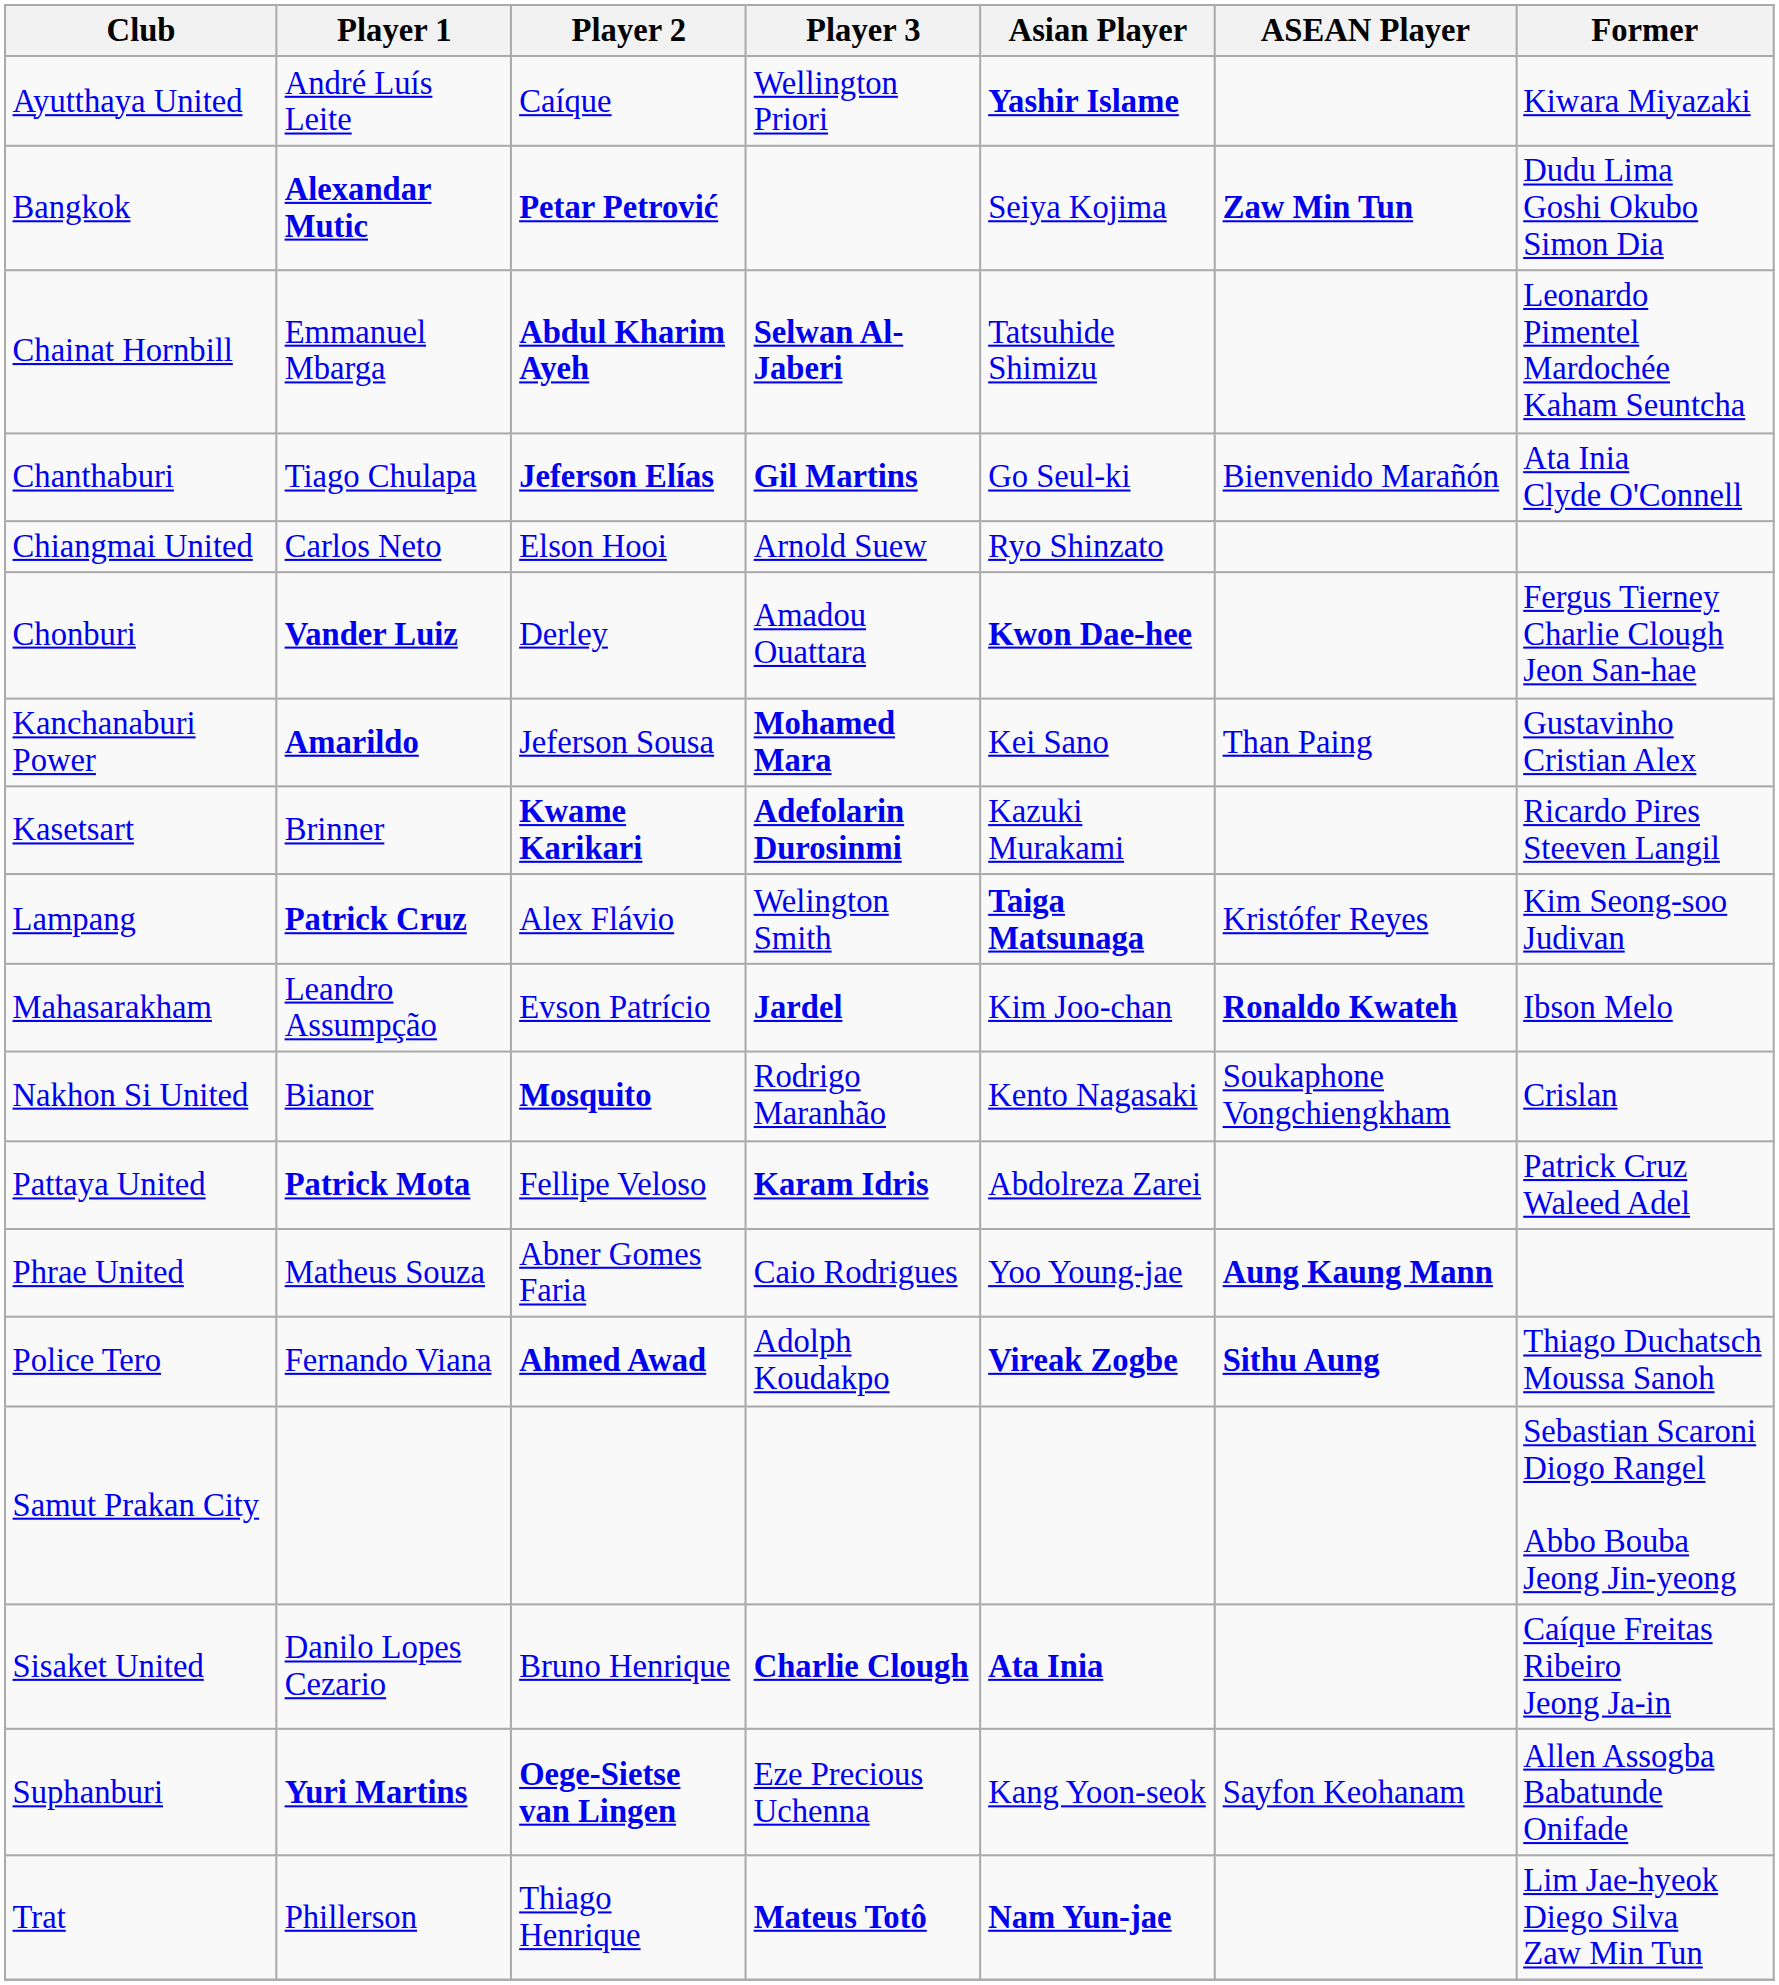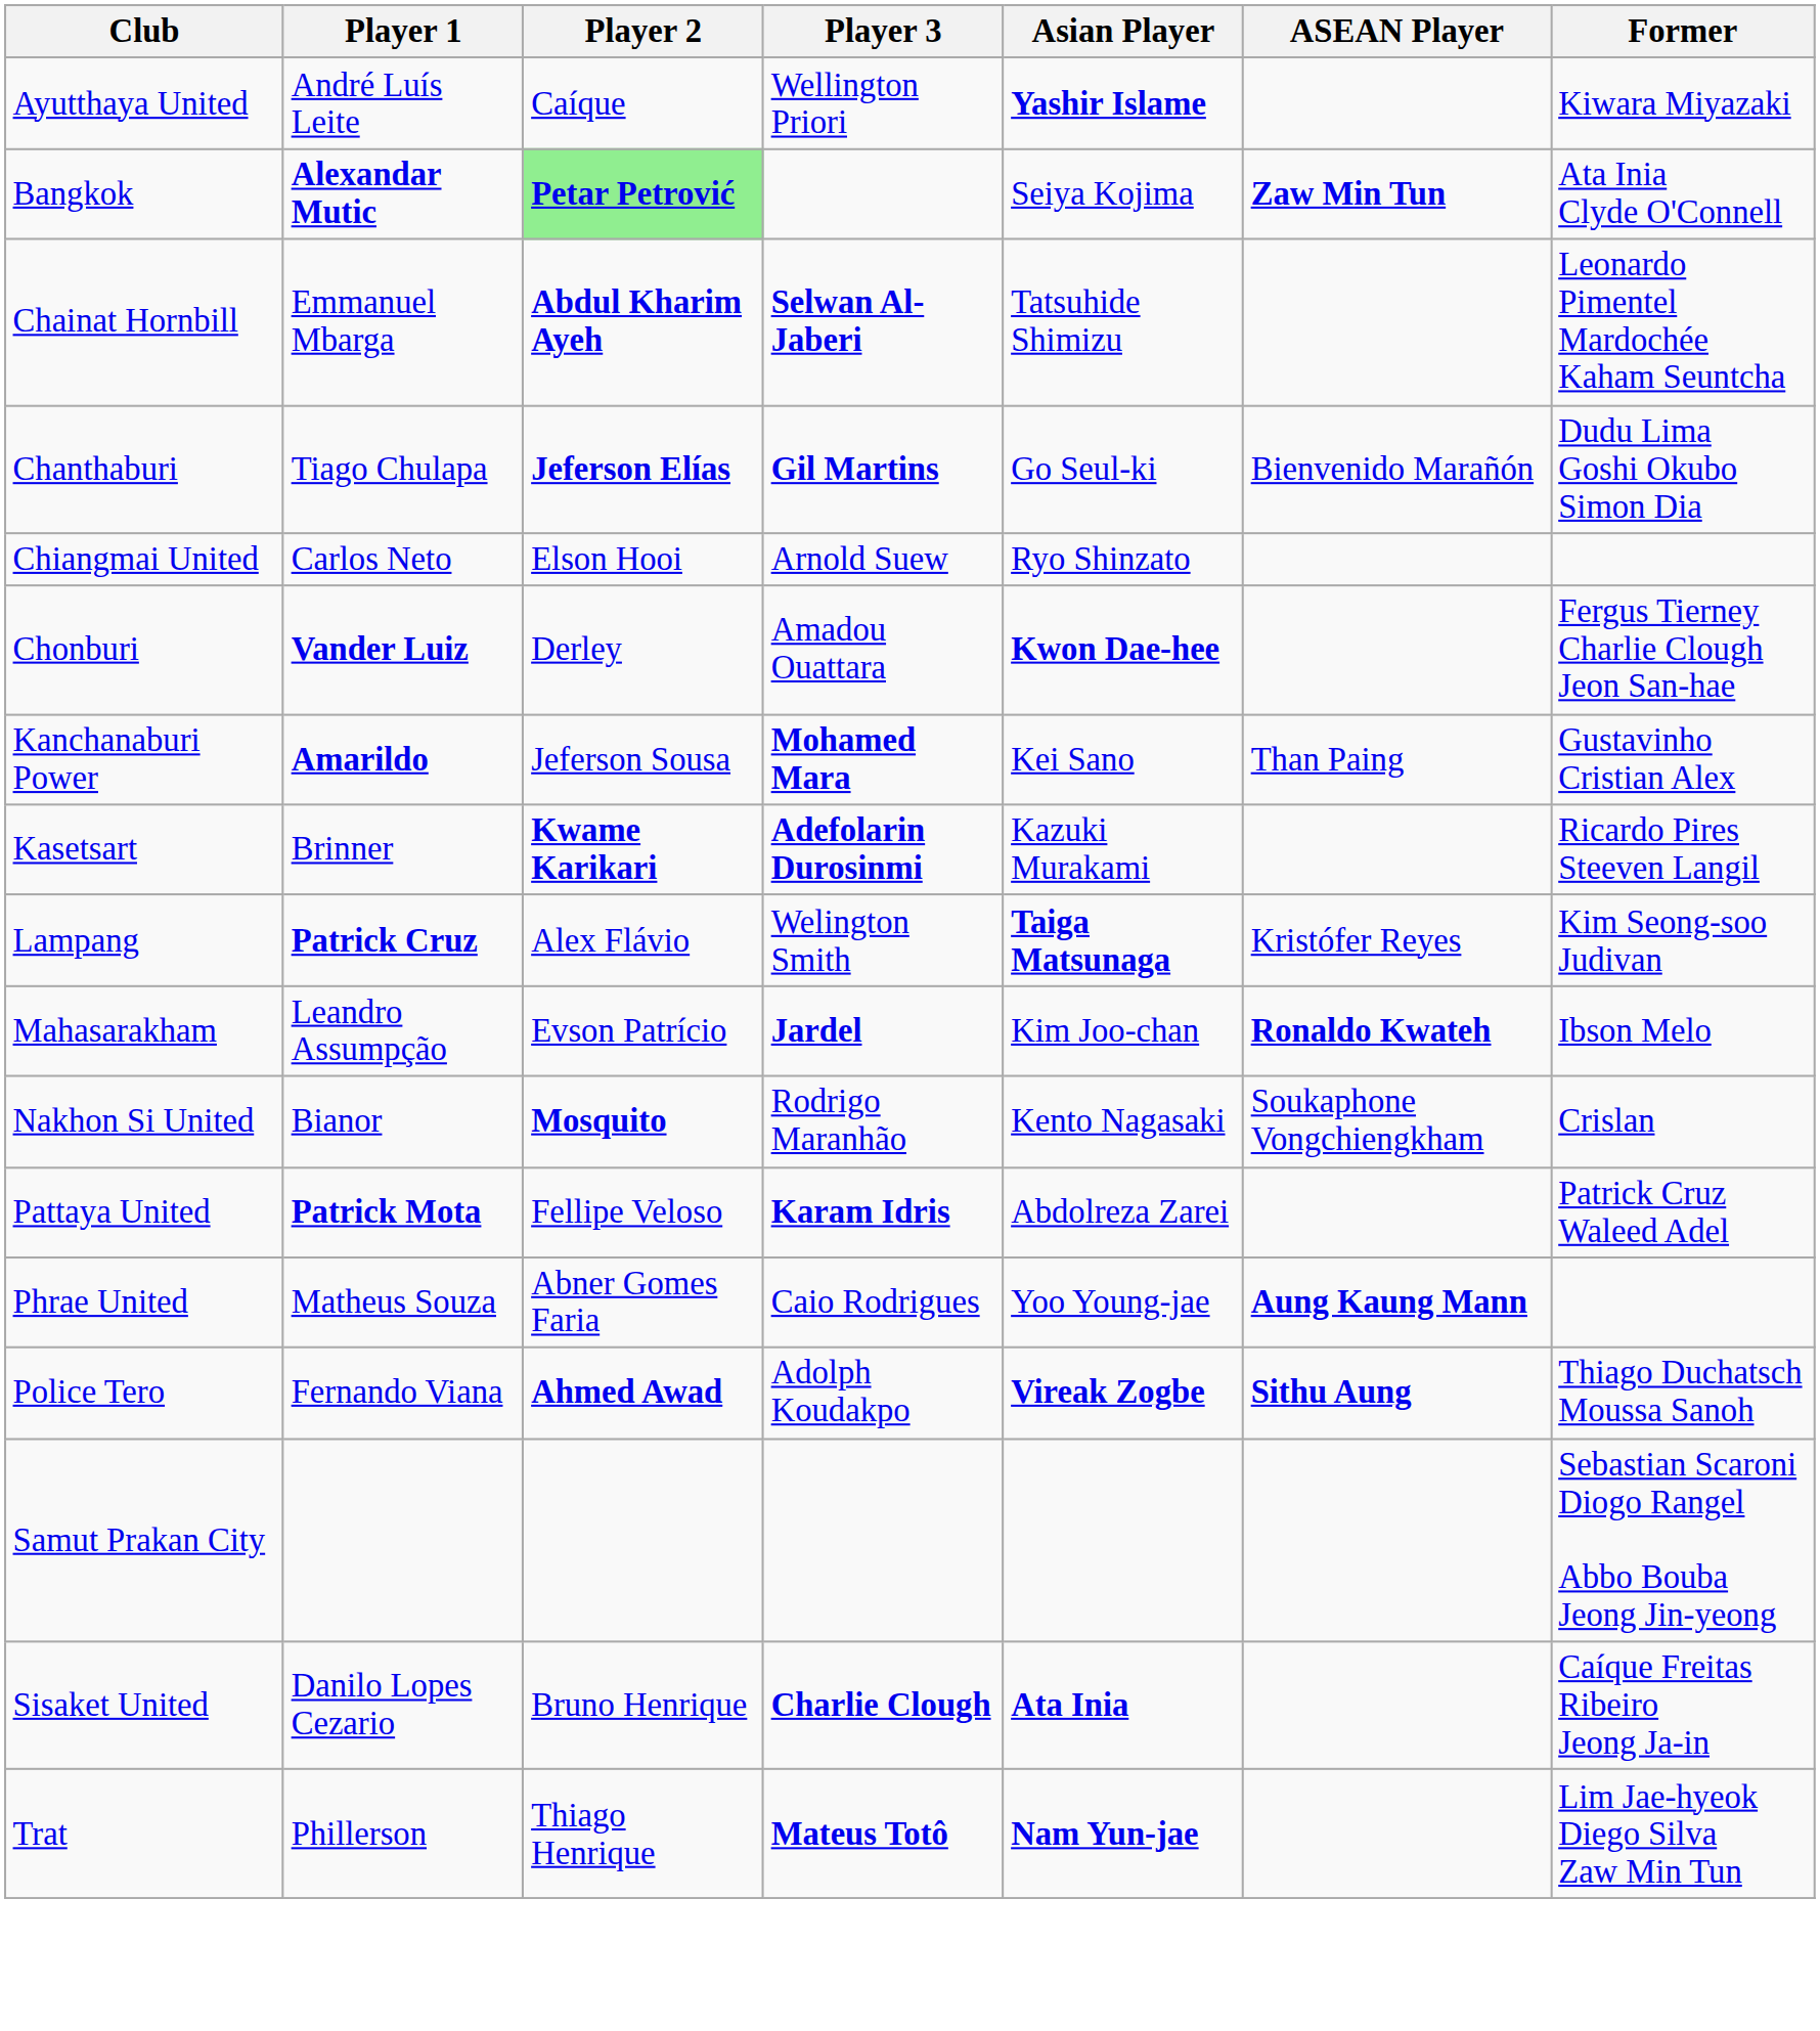Bangkok | Player 2: no background -> lightgreen background
Bangkok | Former: Dudu Lima Goshi Okubo Simon Dia -> Ata Inia Clyde O'Connell
Chanthaburi | Former: Ata Inia Clyde O'Connell -> Dudu Lima Goshi Okubo Simon Dia
- row: Suphanburi | Yuri Martins | Oege-Sietse van Lingen | Eze Precious Uchenna | Kang Yoon-seok | Sayfon Keohanam | Allen Assogba Babatunde Onifade
